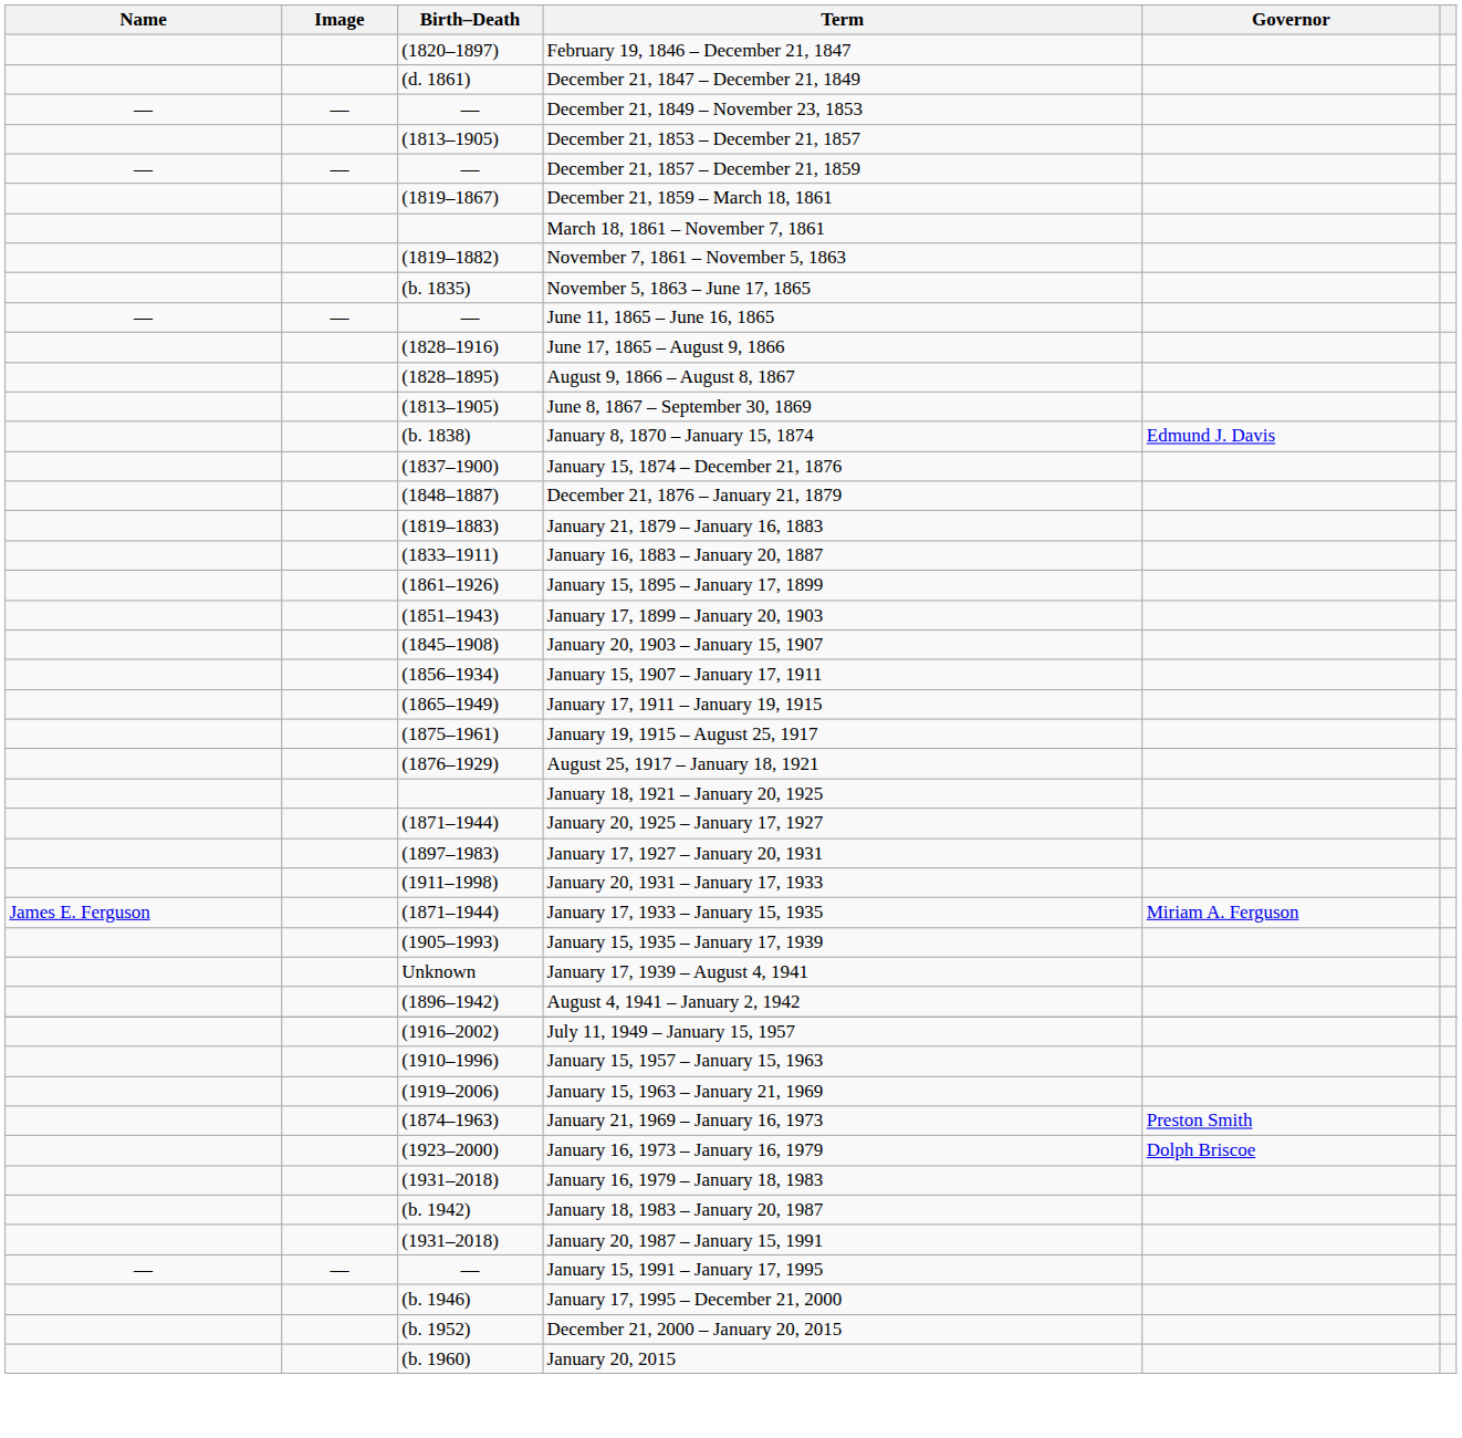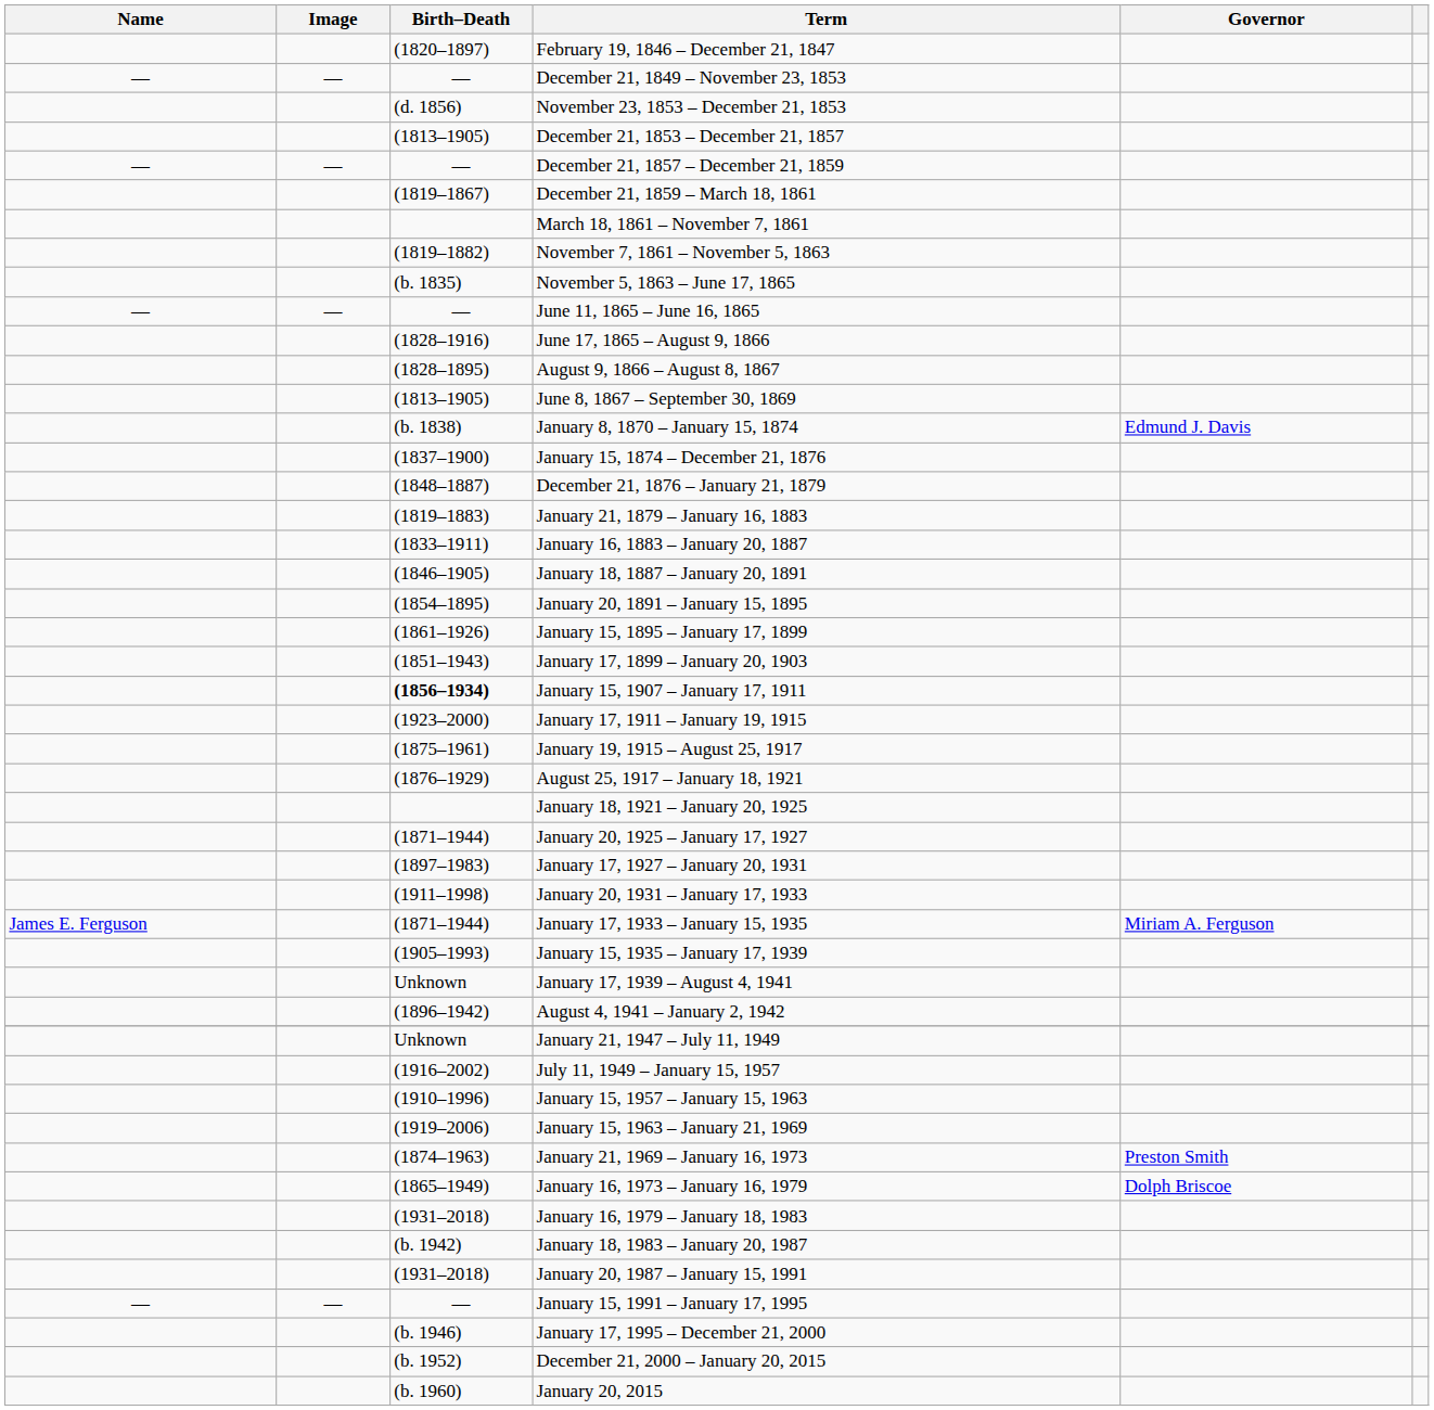- row: (d. 1861) | December 21, 1847 – December 21, 1849
+ row: (d. 1856) | November 23, 1853 – December 21, 1853
+ row: (1846–1905) | January 18, 1887 – January 20, 1891
+ row: (1854–1895) | January 20, 1891 – January 15, 1895
- row: (1845–1908) | January 20, 1903 – January 15, 1907
January 15, 1907 – January 17, 1911 | Birth–Death: normal -> bold
January 17, 1911 – January 19, 1915 | Birth–Death: (1865–1949) -> (1923–2000)
+ row: Unknown | January 21, 1947 – July 11, 1949
January 16, 1973 – January 16, 1979 | Birth–Death: (1923–2000) -> (1865–1949)
